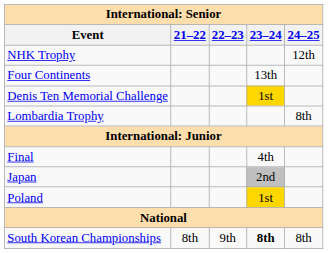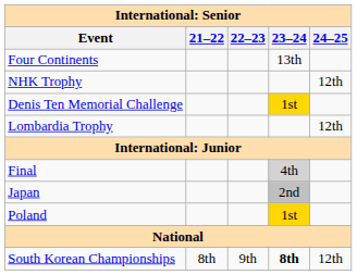rows swapped: Four Continents <-> NHK Trophy
Lombardia Trophy | 24–25: 8th -> 12th
Final | 23–24: no background -> lightgrey background
South Korean Championships | 24–25: 8th -> 12th
